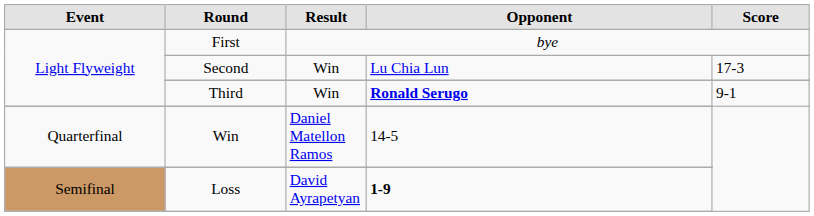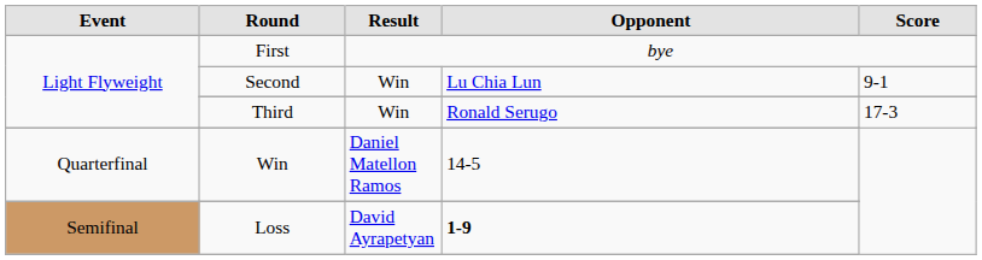Second | Score: 17-3 -> 9-1
Third | Opponent: bold -> normal
Third | Score: 9-1 -> 17-3
